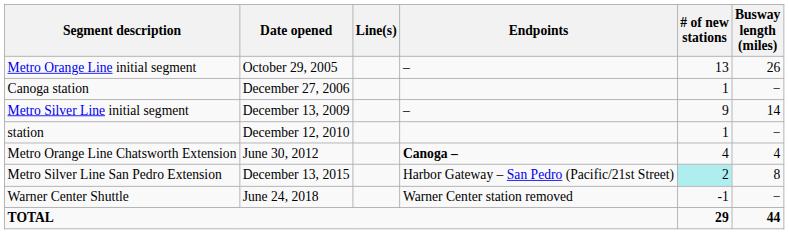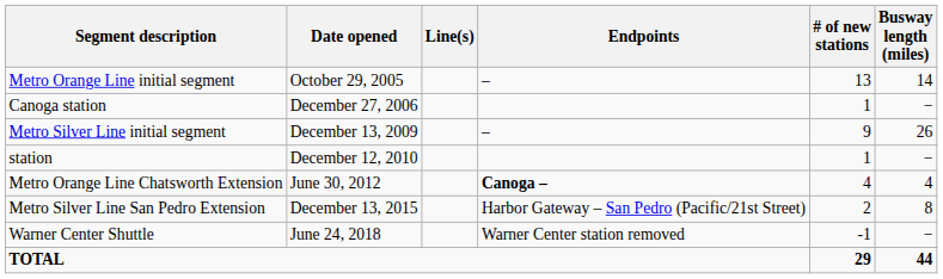Metro Orange Line initial segment | Busway length (miles): 26 -> 14
Metro Silver Line initial segment | Busway length (miles): 14 -> 26
Metro Silver Line San Pedro Extension | # of new stations: paleturquoise background -> no background
